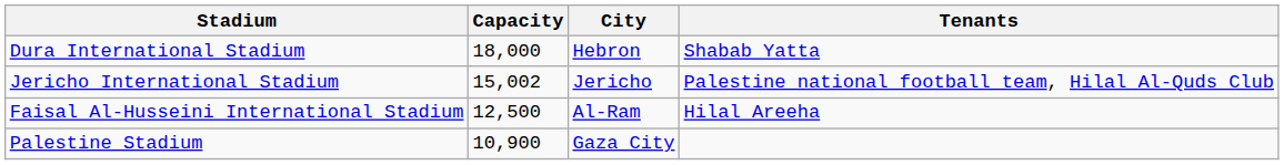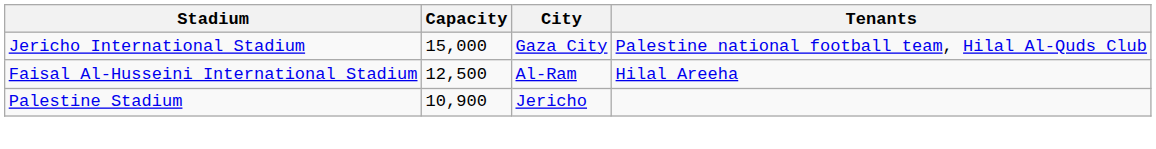- row: Dura International Stadium | 18,000 | Hebron | Shabab Yatta
Jericho International Stadium | Capacity: 15,002 -> 15,000
Jericho International Stadium | City: Jericho -> Gaza City
Palestine Stadium | City: Gaza City -> Jericho
